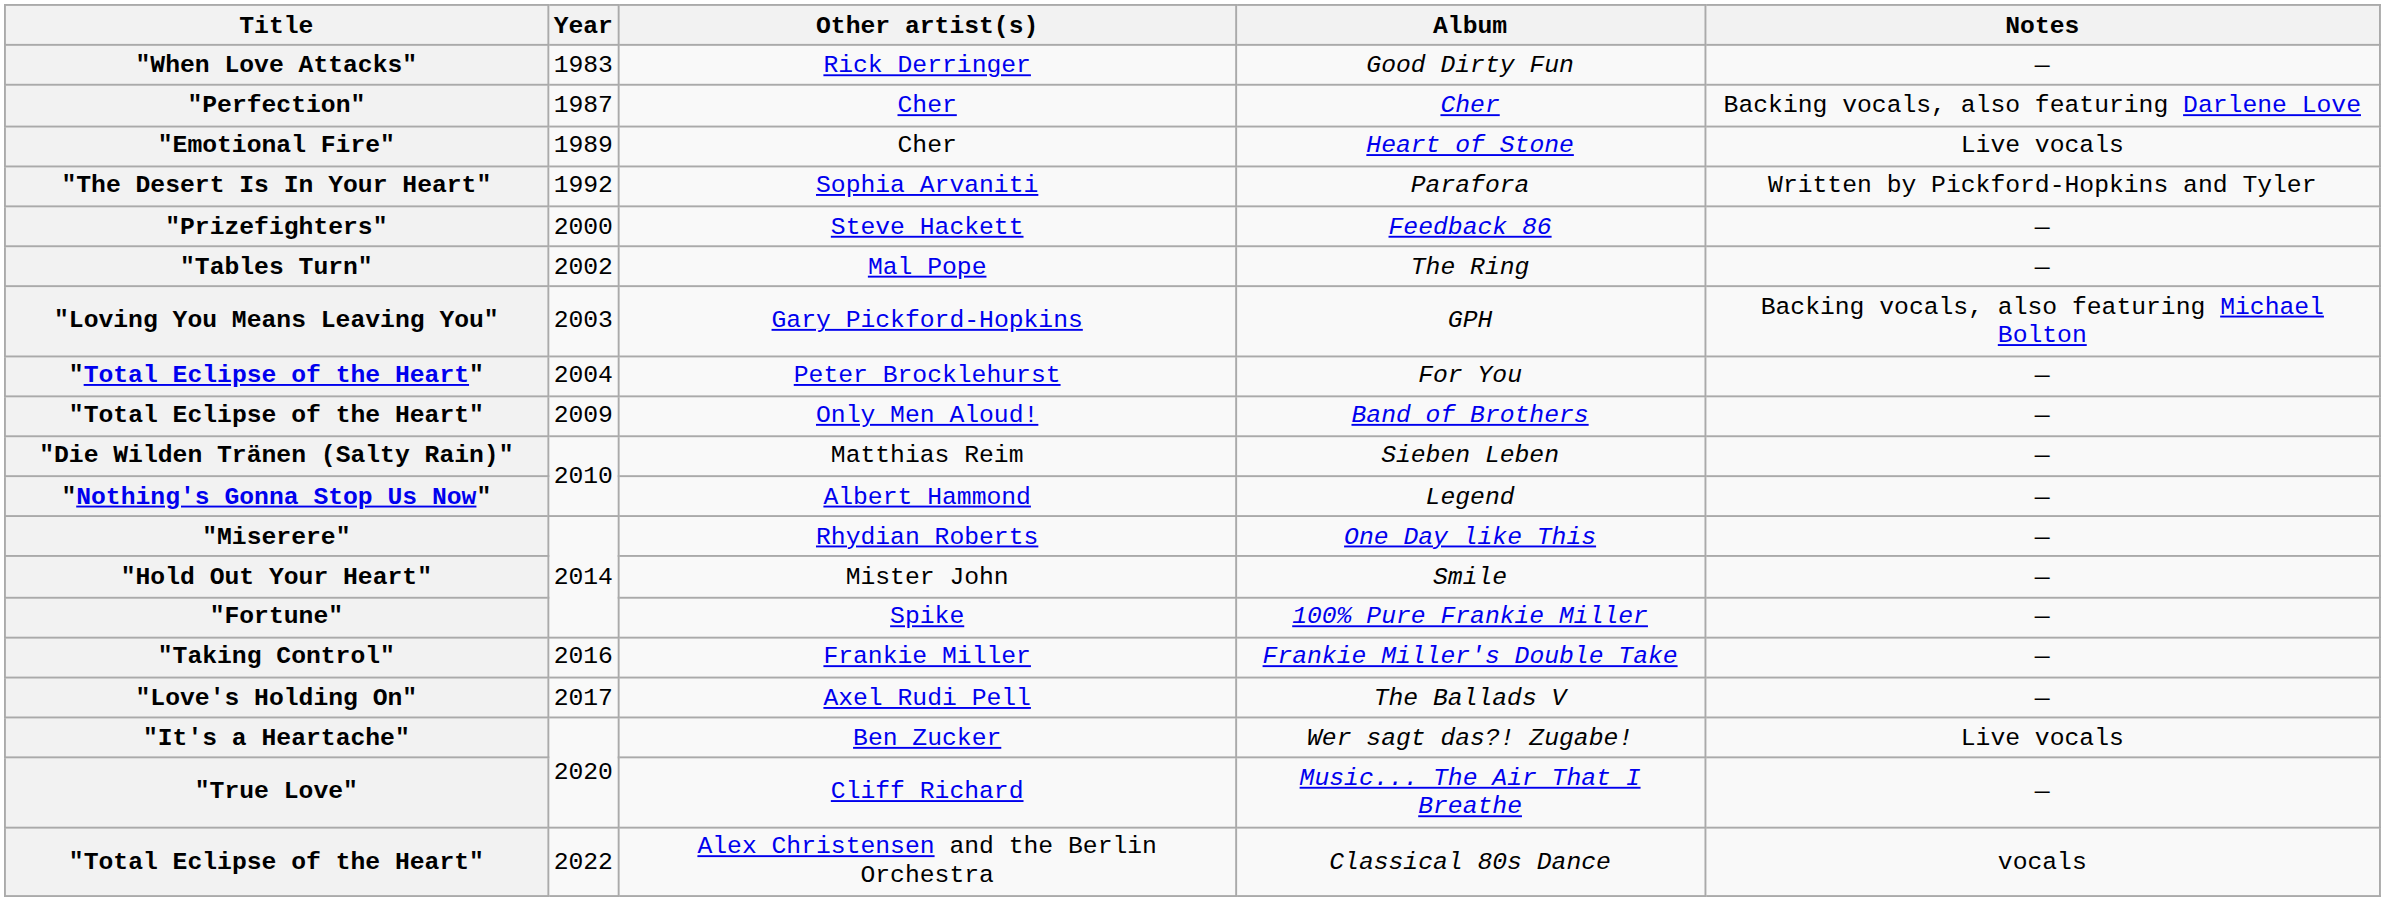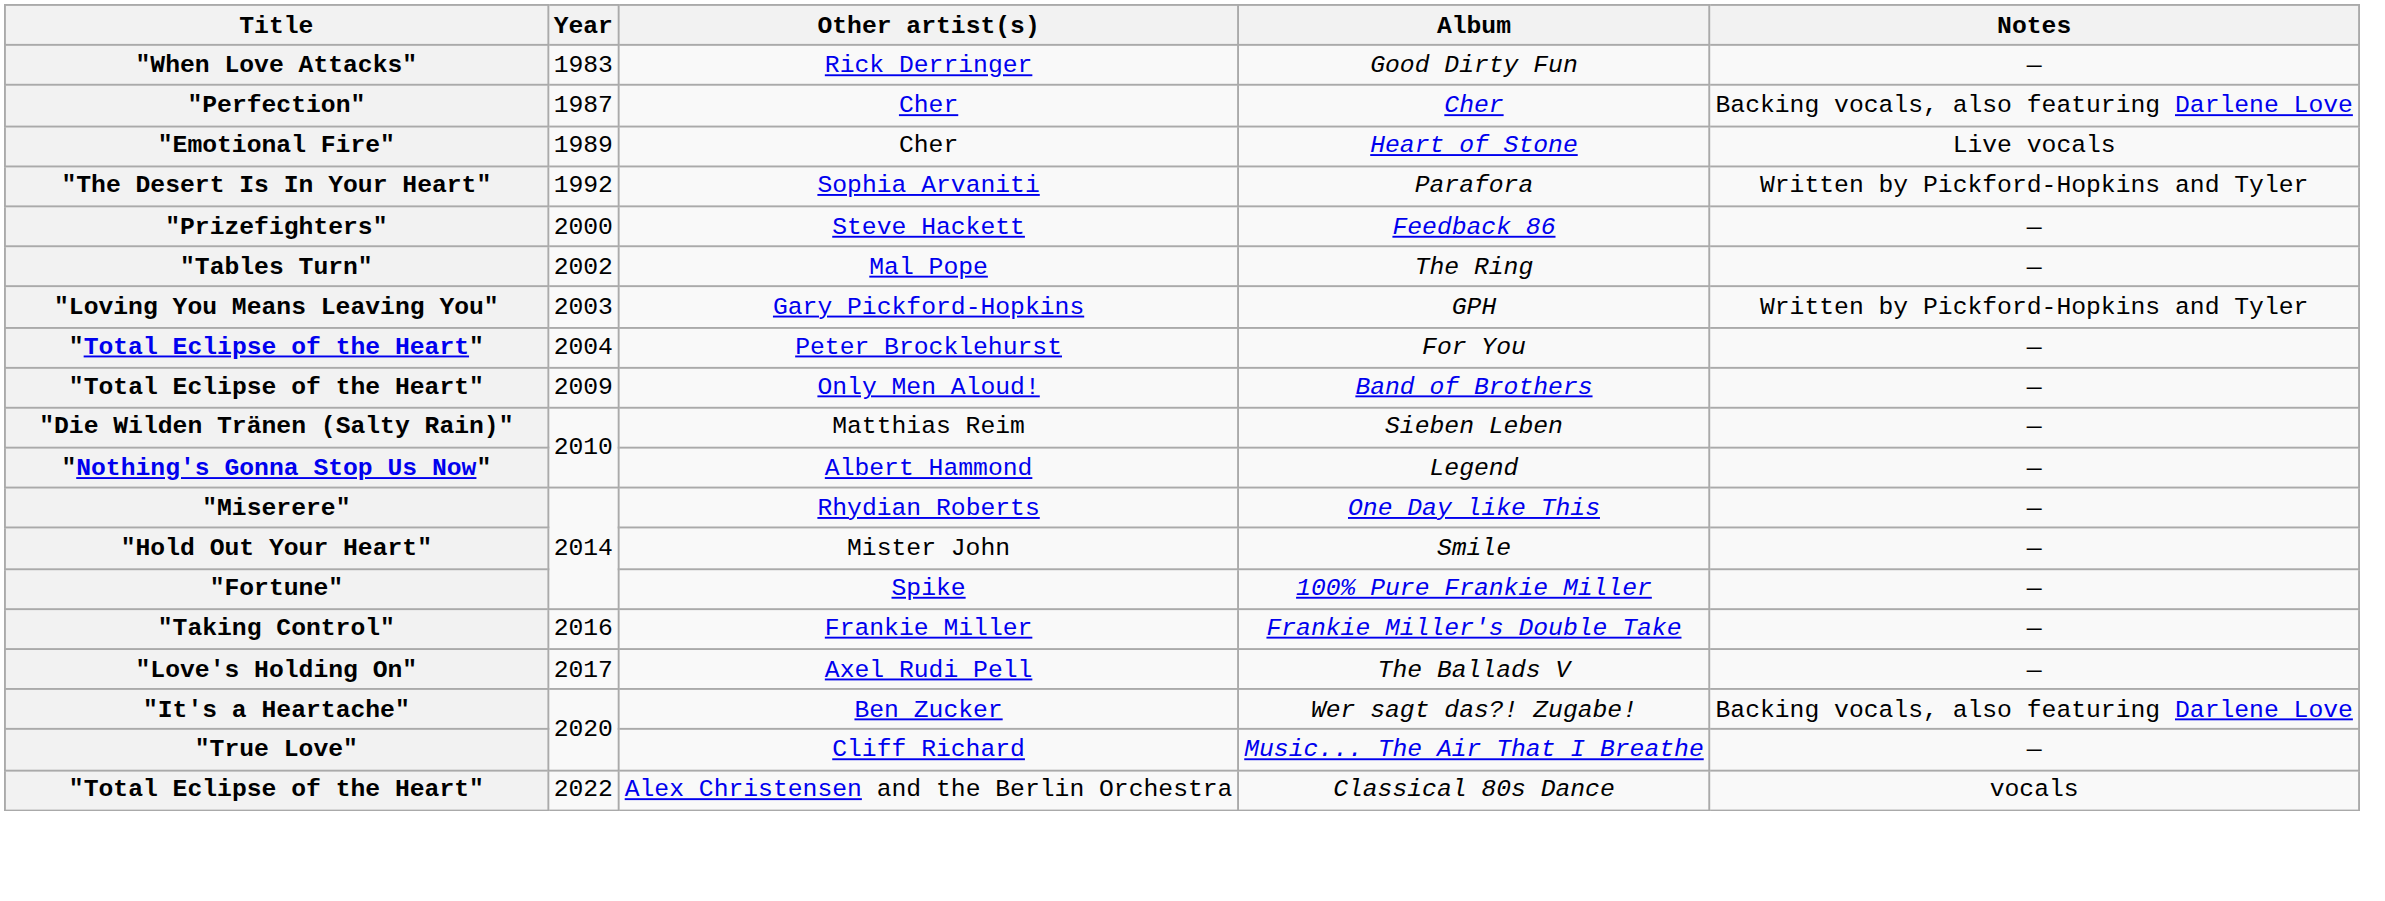GPH | Notes: Backing vocals, also featuring Michael Bolton -> Written by Pickford-Hopkins and Tyler
Wer sagt das?! Zugabe! | Notes: Live vocals -> Backing vocals, also featuring Darlene Love
